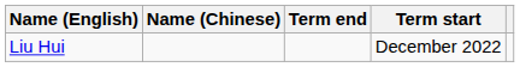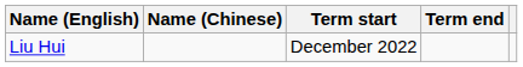columns swapped: Term start <-> Term end
